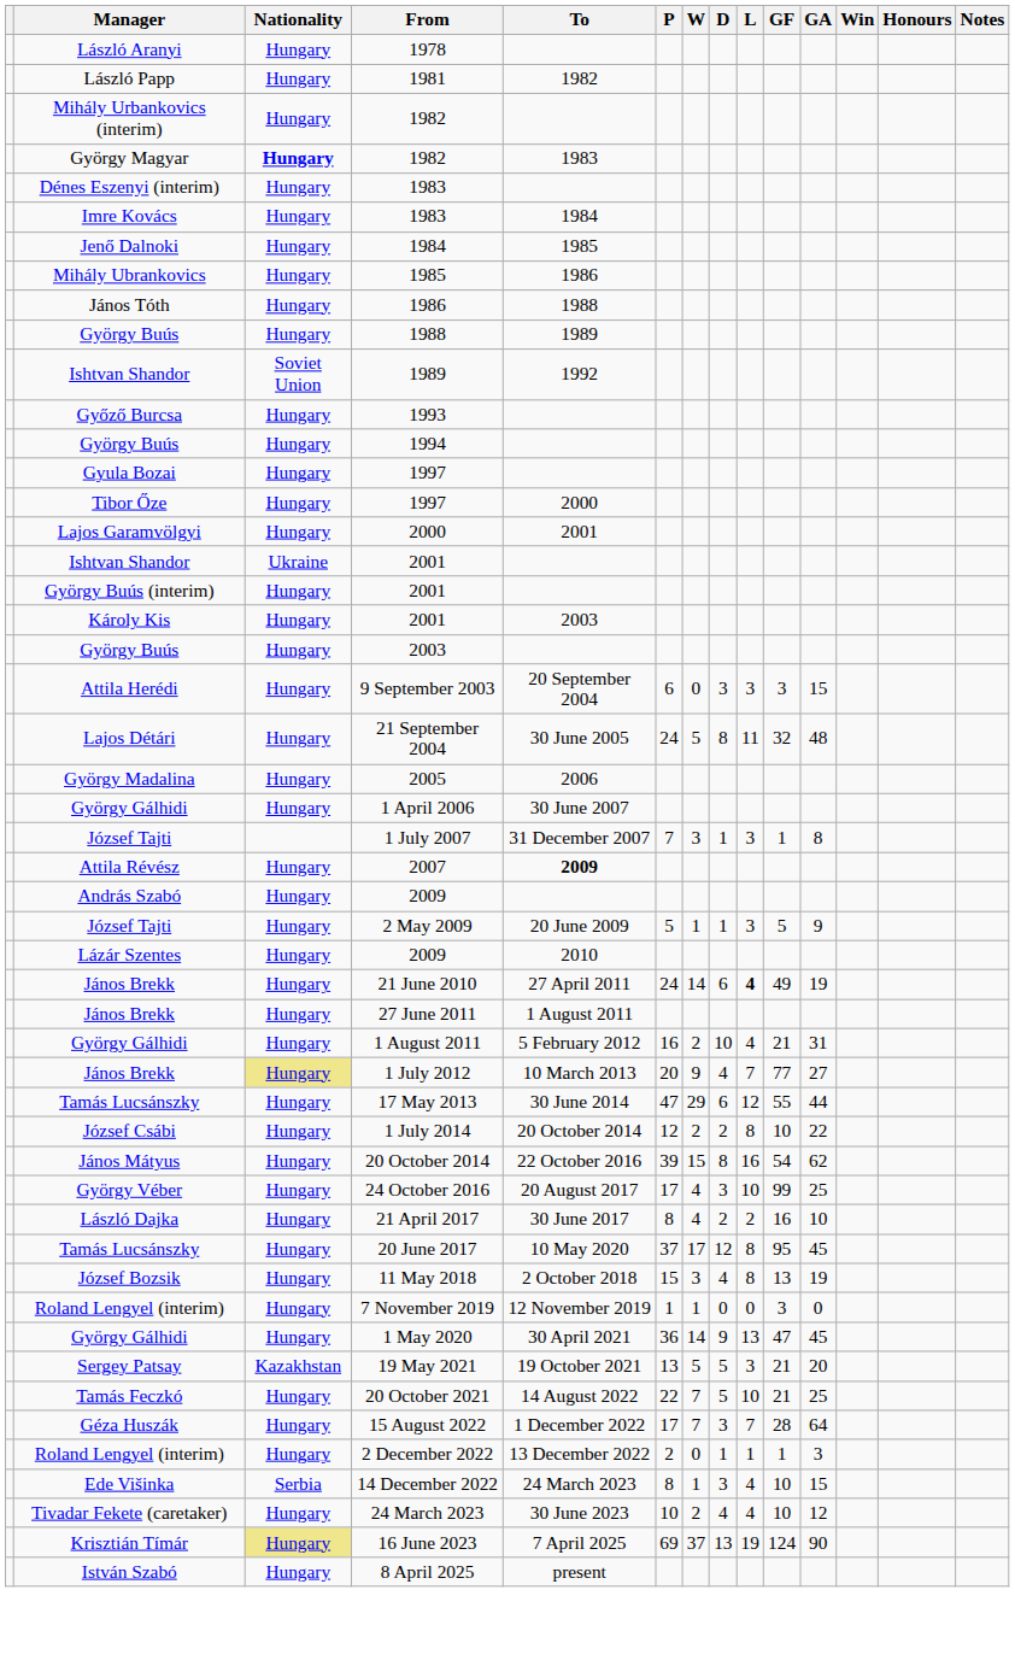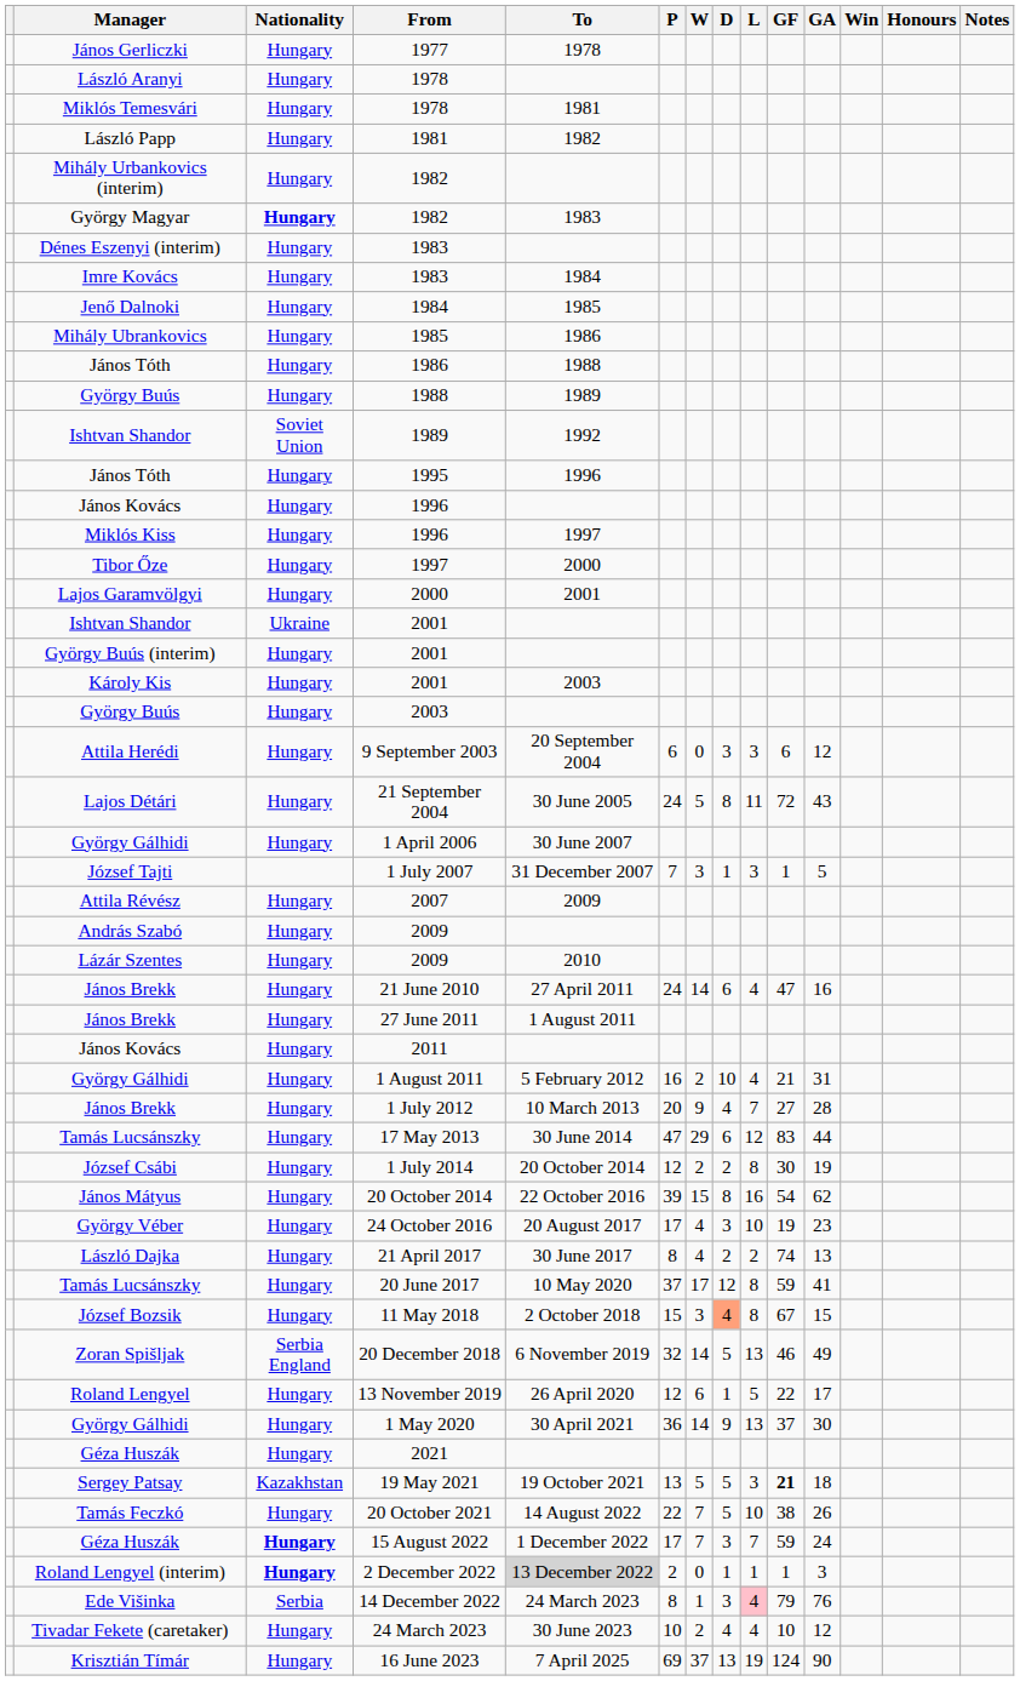+ row: János Gerliczki | Hungary | 1977 | 1978
+ row: Miklós Temesvári | Hungary | 1978 | 1981
- row: Győző Burcsa | Hungary | 1993
- row: György Buús | Hungary | 1994
+ row: János Tóth | Hungary | 1995 | 1996
+ row: János Kovács | Hungary | 1996
+ row: Miklós Kiss | Hungary | 1996 | 1997
- row: Gyula Bozai | Hungary | 1997
9 September 2003 | GF: 3 -> 6
9 September 2003 | GA: 15 -> 12
21 September 2004 | GF: 32 -> 72
21 September 2004 | GA: 48 -> 43
- row: György Madalina | Hungary | 2005 | 2006
1 July 2007 | GA: 8 -> 5
2007 | To: bold -> normal
- row: József Tajti | Hungary | 2 May 2009 | 20 June 2009 | 5 | 1 | 1 | 3 | 5 | 9
21 June 2010 | L: bold -> normal
21 June 2010 | GF: 49 -> 47
21 June 2010 | GA: 19 -> 16
+ row: János Kovács | Hungary | 2011
1 July 2012 | Nationality: khaki background -> no background
1 July 2012 | GF: 77 -> 27
1 July 2012 | GA: 27 -> 28
17 May 2013 | GF: 55 -> 83
1 July 2014 | GF: 10 -> 30
1 July 2014 | GA: 22 -> 19
24 October 2016 | GF: 99 -> 19
24 October 2016 | GA: 25 -> 23
21 April 2017 | GF: 16 -> 74
21 April 2017 | GA: 10 -> 13
20 June 2017 | GF: 95 -> 59
20 June 2017 | GA: 45 -> 41
11 May 2018 | D: no background -> lightsalmon background
11 May 2018 | GF: 13 -> 67
11 May 2018 | GA: 19 -> 15
+ row: Zoran Spišljak | Serbia England | 20 December 2018 | 6 November 2019 | 32 | 14 | 5 | 13 | 46 | 49
- row: Roland Lengyel (interim) | Hungary | 7 November 2019 | 12 November 2019 | 1 | 1 | 0 | 0 | 3 | 0
+ row: Roland Lengyel | Hungary | 13 November 2019 | 26 April 2020 | 12 | 6 | 1 | 5 | 22 | 17
1 May 2020 | GF: 47 -> 37
1 May 2020 | GA: 45 -> 30
+ row: Géza Huszák | Hungary | 2021
19 May 2021 | GF: normal -> bold
19 May 2021 | GA: 20 -> 18
20 October 2021 | GF: 21 -> 38
20 October 2021 | GA: 25 -> 26
15 August 2022 | Nationality: normal -> bold
15 August 2022 | GF: 28 -> 59
15 August 2022 | GA: 64 -> 24
2 December 2022 | Nationality: normal -> bold
2 December 2022 | To: no background -> lightgrey background
14 December 2022 | L: no background -> pink background
14 December 2022 | GF: 10 -> 79
14 December 2022 | GA: 15 -> 76
16 June 2023 | Nationality: khaki background -> no background
- row: István Szabó | Hungary | 8 April 2025 | present
